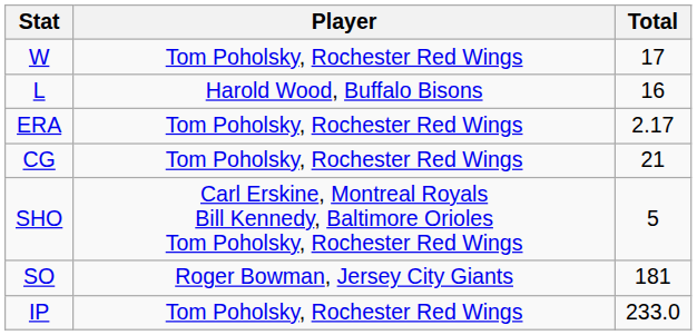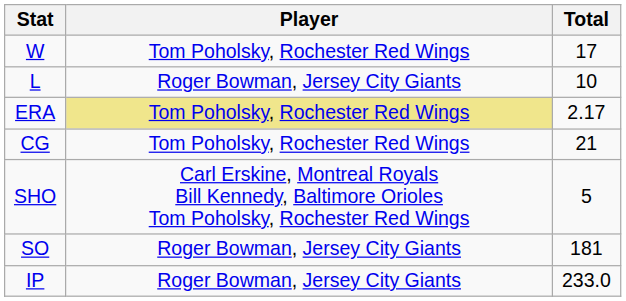L | Player: Harold Wood, Buffalo Bisons -> Roger Bowman, Jersey City Giants
L | Total: 16 -> 10
ERA | Player: no background -> khaki background
IP | Player: Tom Poholsky, Rochester Red Wings -> Roger Bowman, Jersey City Giants
